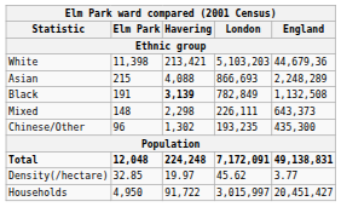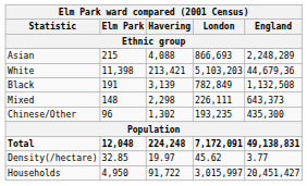rows swapped: White <-> Asian
Black | Havering: bold -> normal
